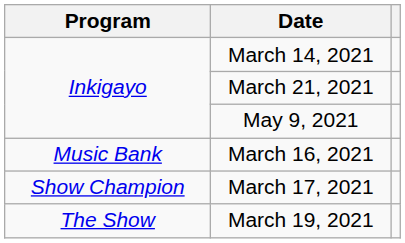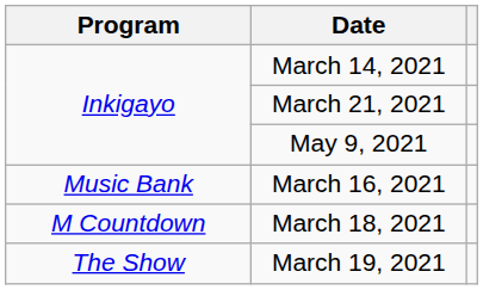- row: Show Champion | March 17, 2021
+ row: M Countdown | March 18, 2021
